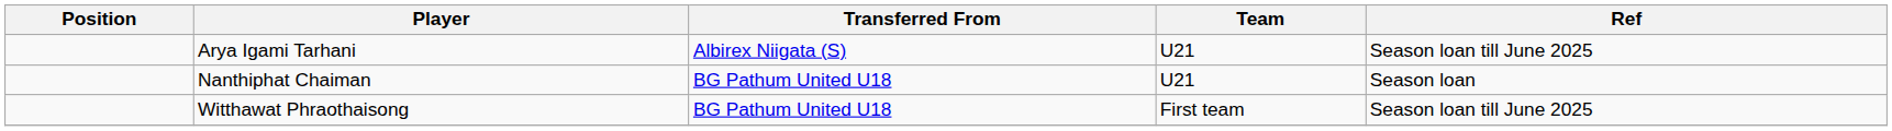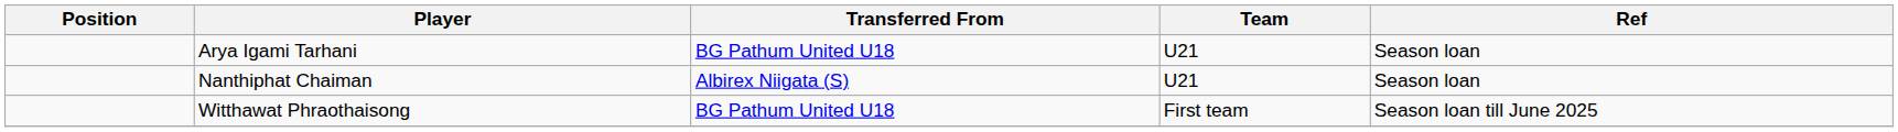Arya Igami Tarhani | Transferred From: Albirex Niigata (S) -> BG Pathum United U18
Arya Igami Tarhani | Ref: Season loan till June 2025 -> Season loan
Nanthiphat Chaiman | Transferred From: BG Pathum United U18 -> Albirex Niigata (S)
